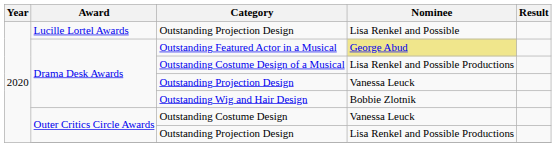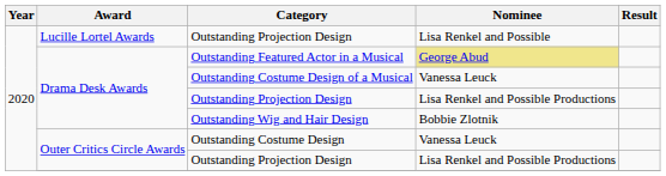Outstanding Costume Design of a Musical | Nominee: Lisa Renkel and Possible Productions -> Vanessa Leuck
Drama Desk Awards / Outstanding Projection Design | Nominee: Vanessa Leuck -> Lisa Renkel and Possible Productions
